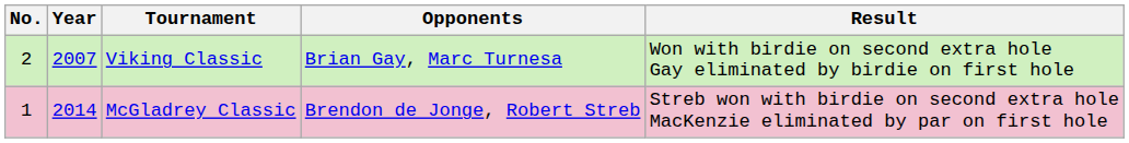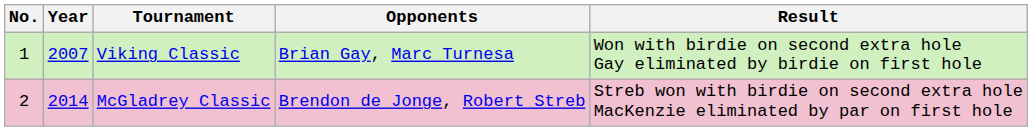Viking Classic | No.: 2 -> 1
McGladrey Classic | No.: 1 -> 2
